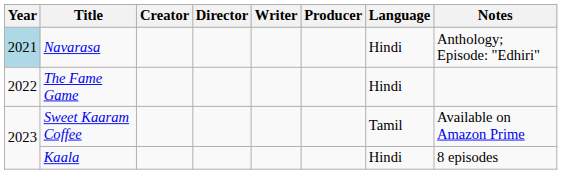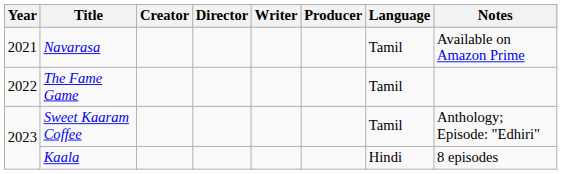Navarasa | Year: lightblue background -> no background
Navarasa | Language: Hindi -> Tamil
Navarasa | Notes: Anthology; Episode: "Edhiri" -> Available on Amazon Prime
The Fame Game | Language: Hindi -> Tamil
Sweet Kaaram Coffee | Notes: Available on Amazon Prime -> Anthology; Episode: "Edhiri"
